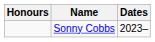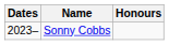columns swapped: Dates <-> Honours
